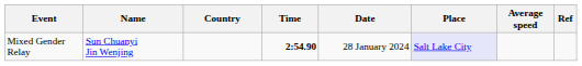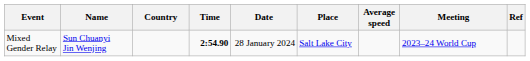+ column: Meeting | 2023–24 World Cup
Mixed Gender Relay | Place: lavender background -> no background
